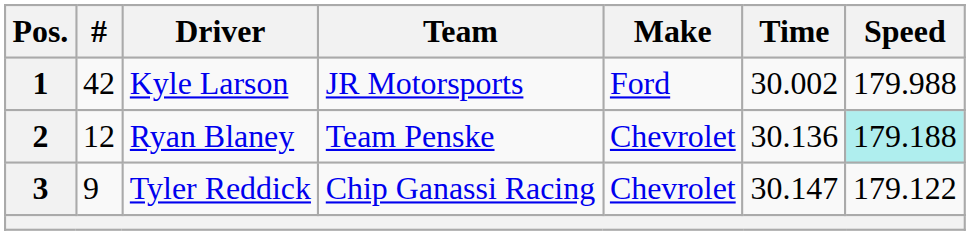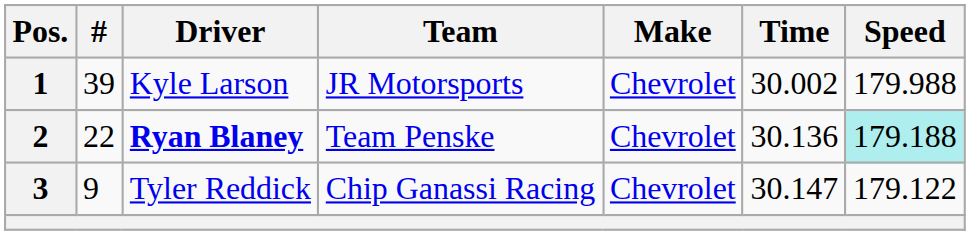1 | #: 42 -> 39
1 | Make: Ford -> Chevrolet
2 | #: 12 -> 22
2 | Driver: normal -> bold
